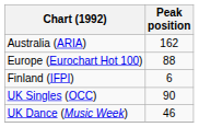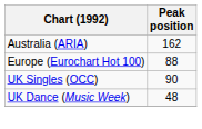- row: Finland (IFPI) | 6
UK Dance (Music Week) | Peak position: 46 -> 48
